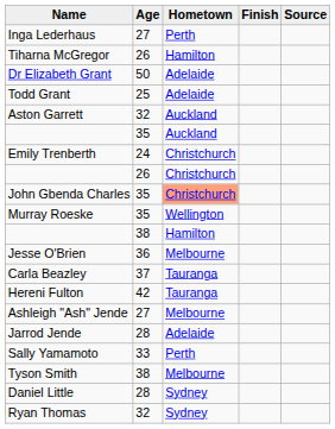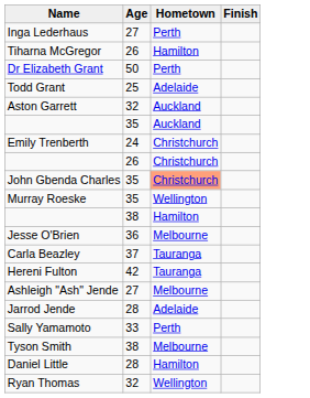- column: Source
Dr Elizabeth Grant | Hometown: Adelaide -> Perth
Daniel Little | Hometown: Sydney -> Hamilton
Ryan Thomas | Hometown: Sydney -> Wellington
